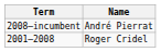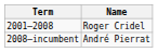rows swapped: 2001–2008 <-> 2008–incumbent
